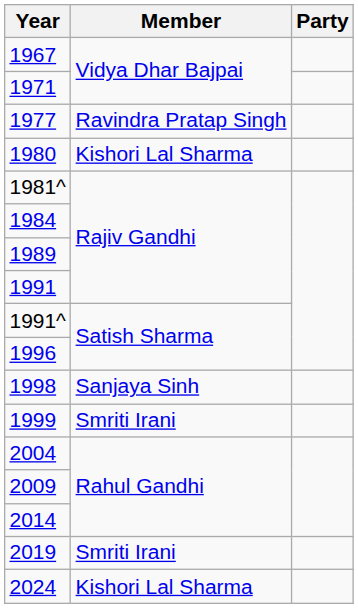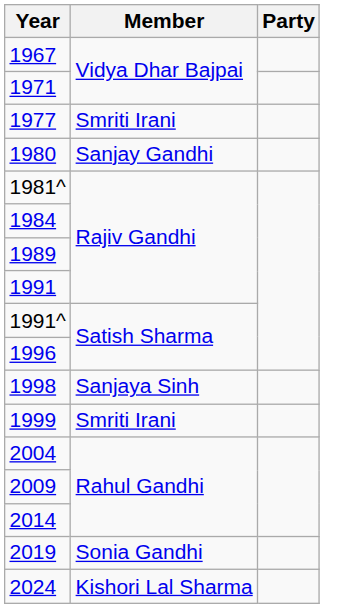1977 | Member: Ravindra Pratap Singh -> Smriti Irani
1980 | Member: Kishori Lal Sharma -> Sanjay Gandhi
2019 | Member: Smriti Irani -> Sonia Gandhi
